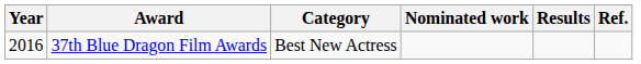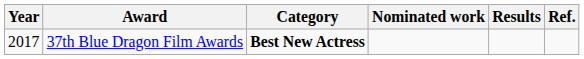37th Blue Dragon Film Awards | Year: 2016 -> 2017
37th Blue Dragon Film Awards | Category: normal -> bold
